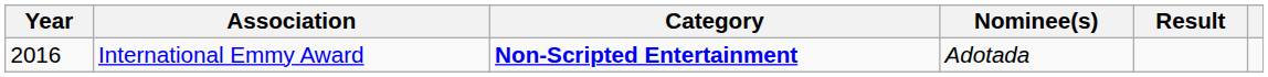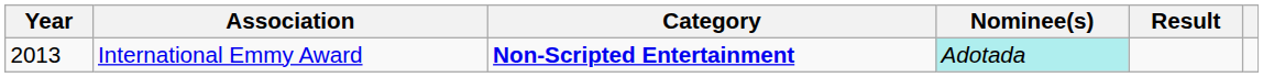International Emmy Award | Year: 2016 -> 2013
International Emmy Award | Nominee(s): no background -> paleturquoise background
